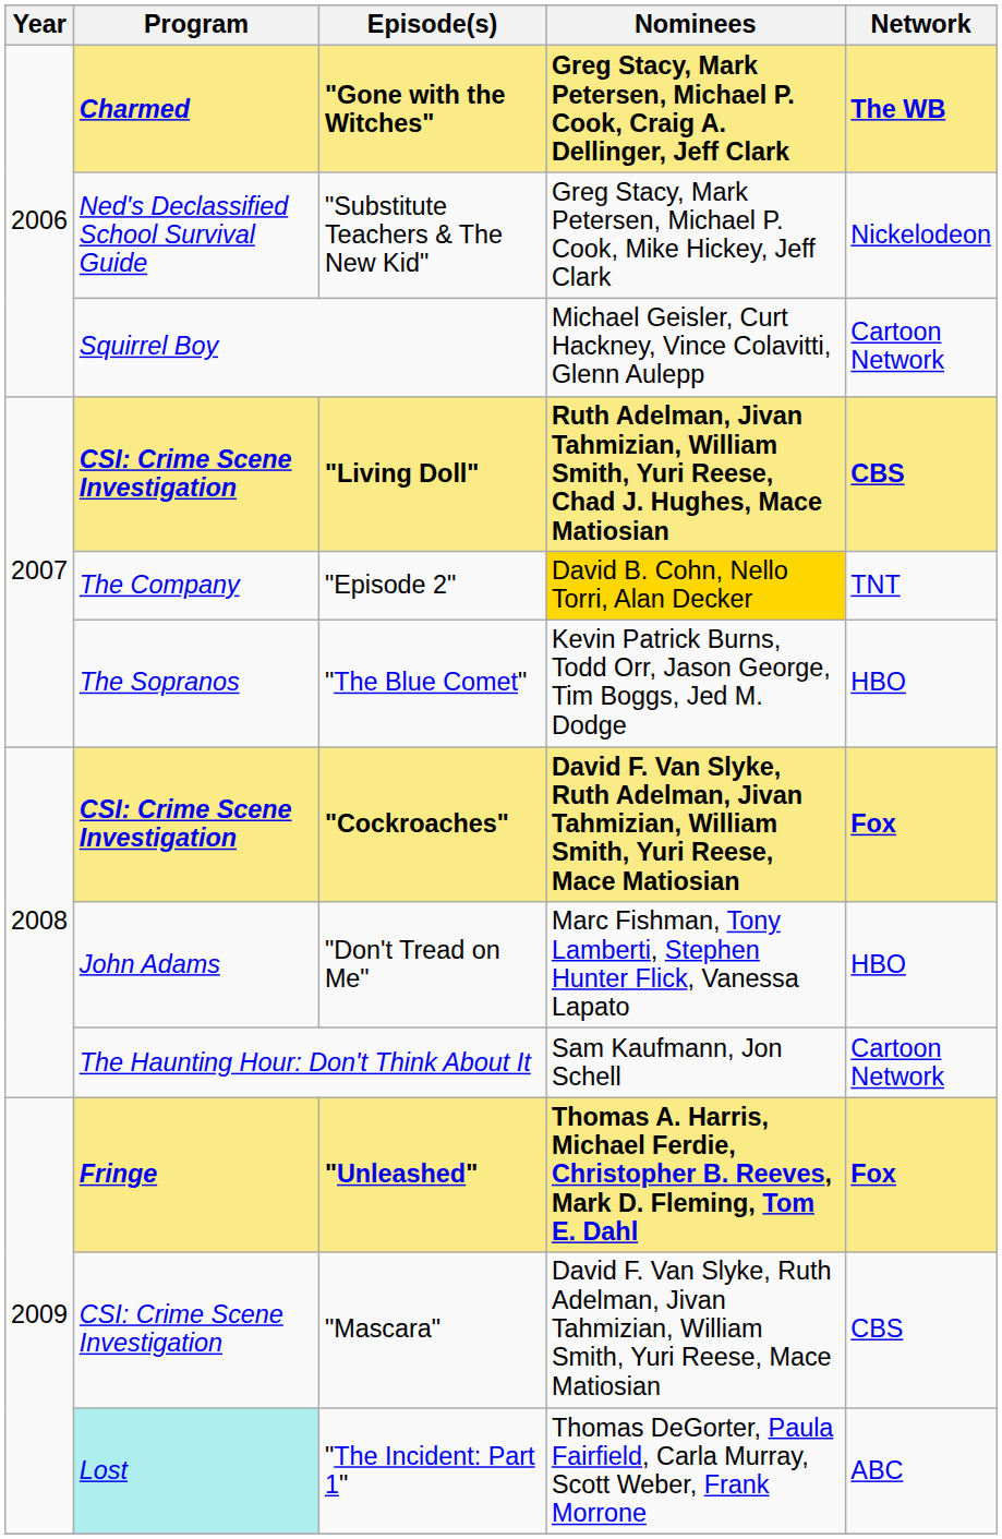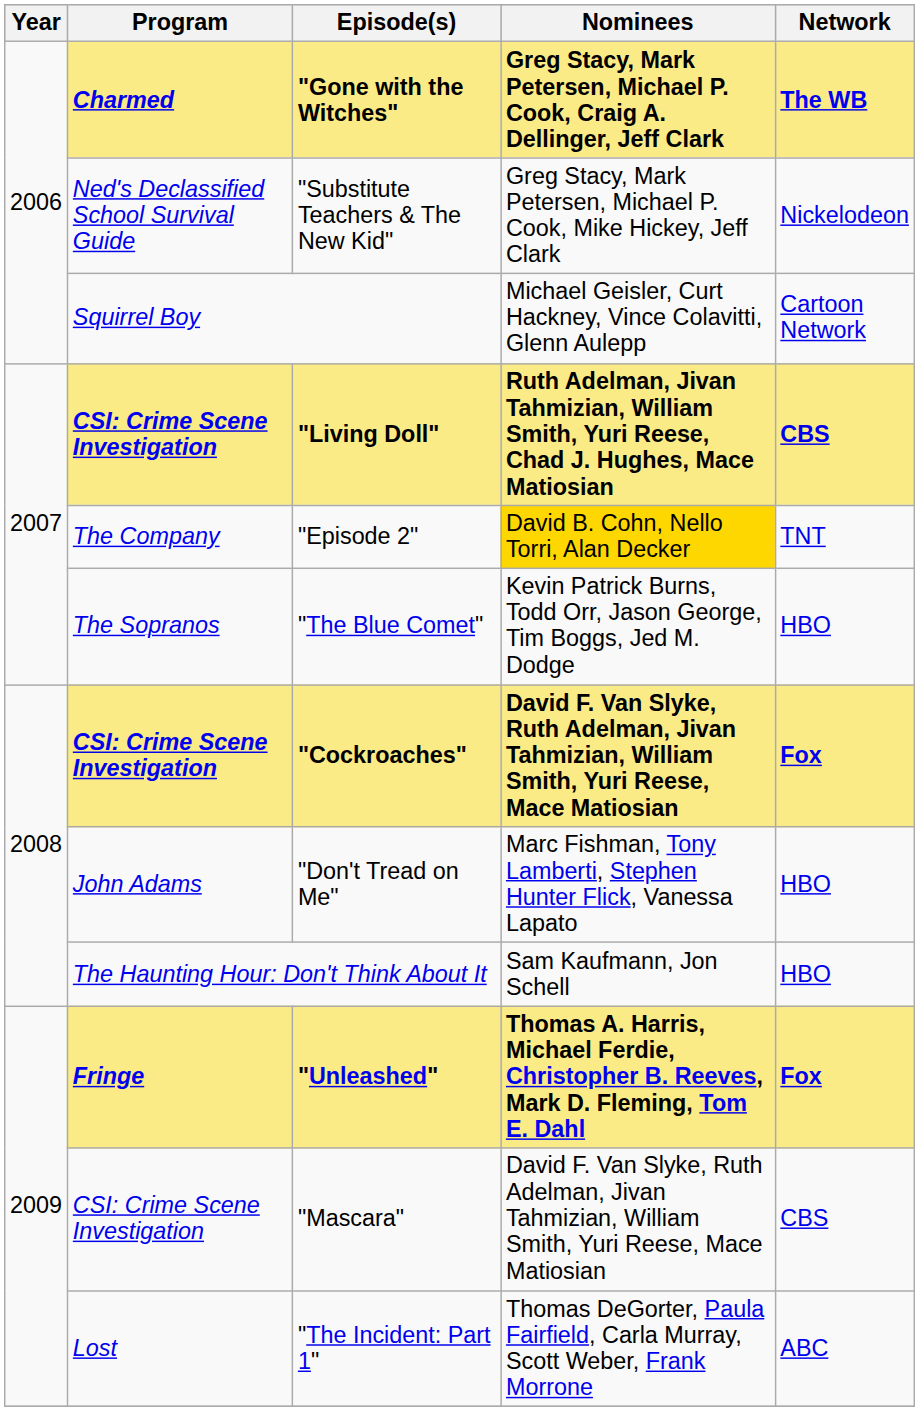The Haunting Hour: Don't Think About It | Network: Cartoon Network -> HBO
"The Incident: Part 1" | Program: paleturquoise background -> no background
